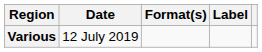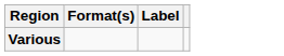- column: Date | 12 July 2019
